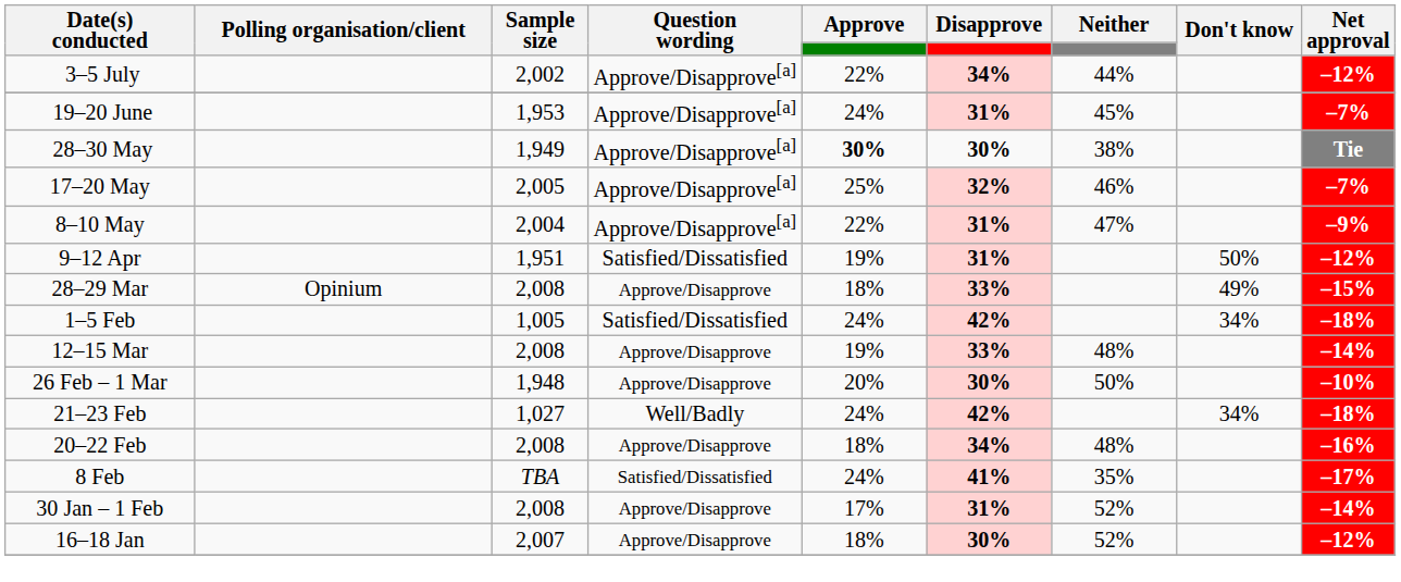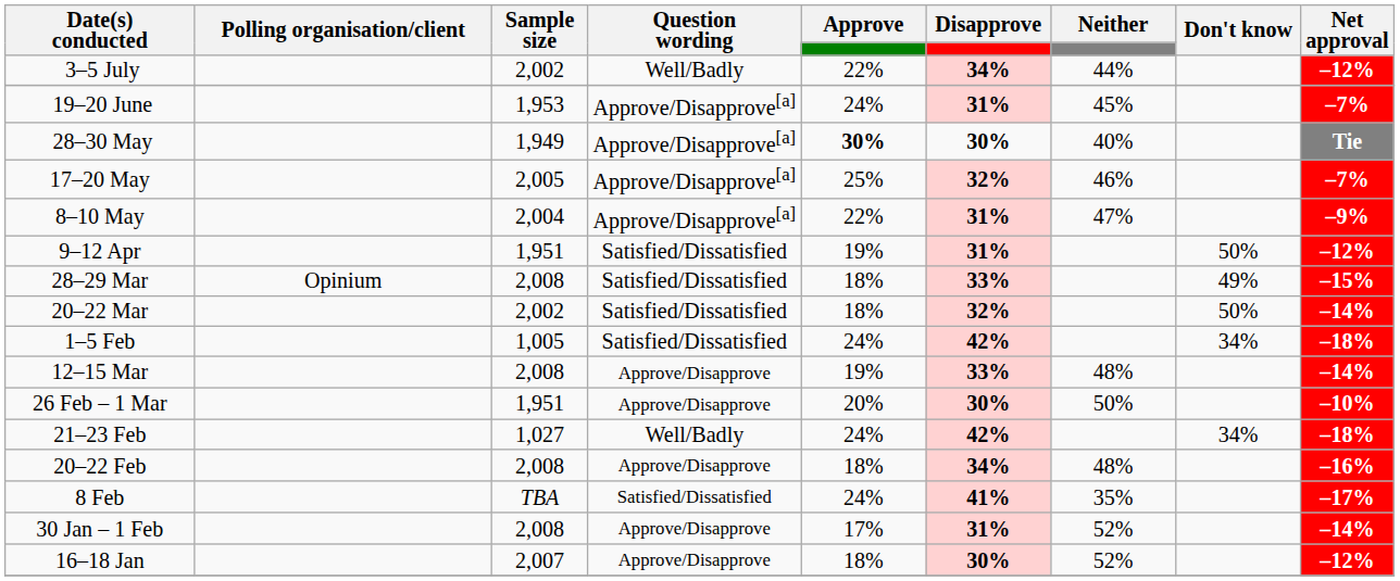3–5 July | Question wording: Approve/Disapprove[a] -> Well/Badly
28–30 May | Neither: 38% -> 40%
28–29 Mar | Question wording: Approve/Disapprove -> Satisfied/Dissatisfied
+ row: 20–22 Mar | 2,002 | Satisfied/Dissatisfied | 18% | 32% | 50% | –14%
26 Feb – 1 Mar | Sample size: 1,948 -> 1,951
